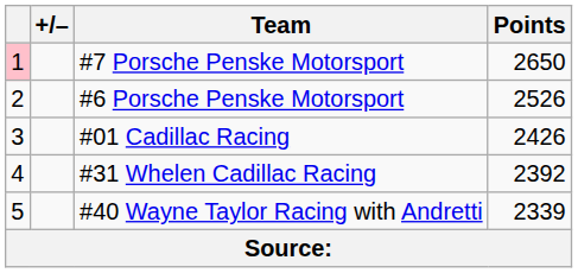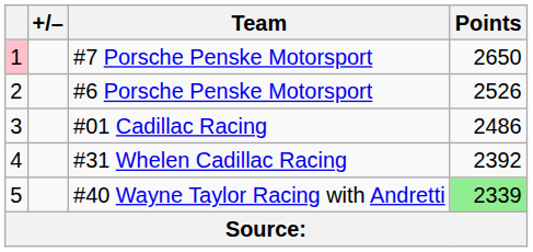#01 Cadillac Racing | Points: 2426 -> 2486
#40 Wayne Taylor Racing with Andretti | Points: no background -> lightgreen background
